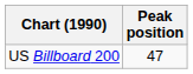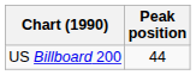US Billboard 200 | Peak position: 47 -> 44
